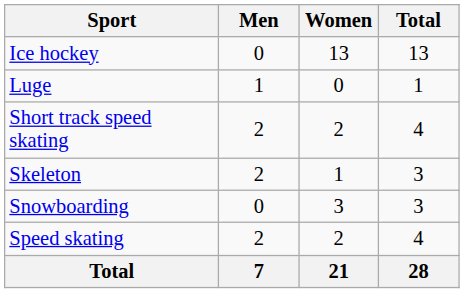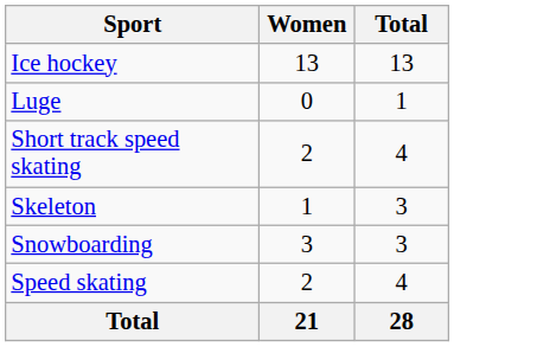- column: Men | 0 | 1 | 2 | 2 | 0 | 2 | 7
